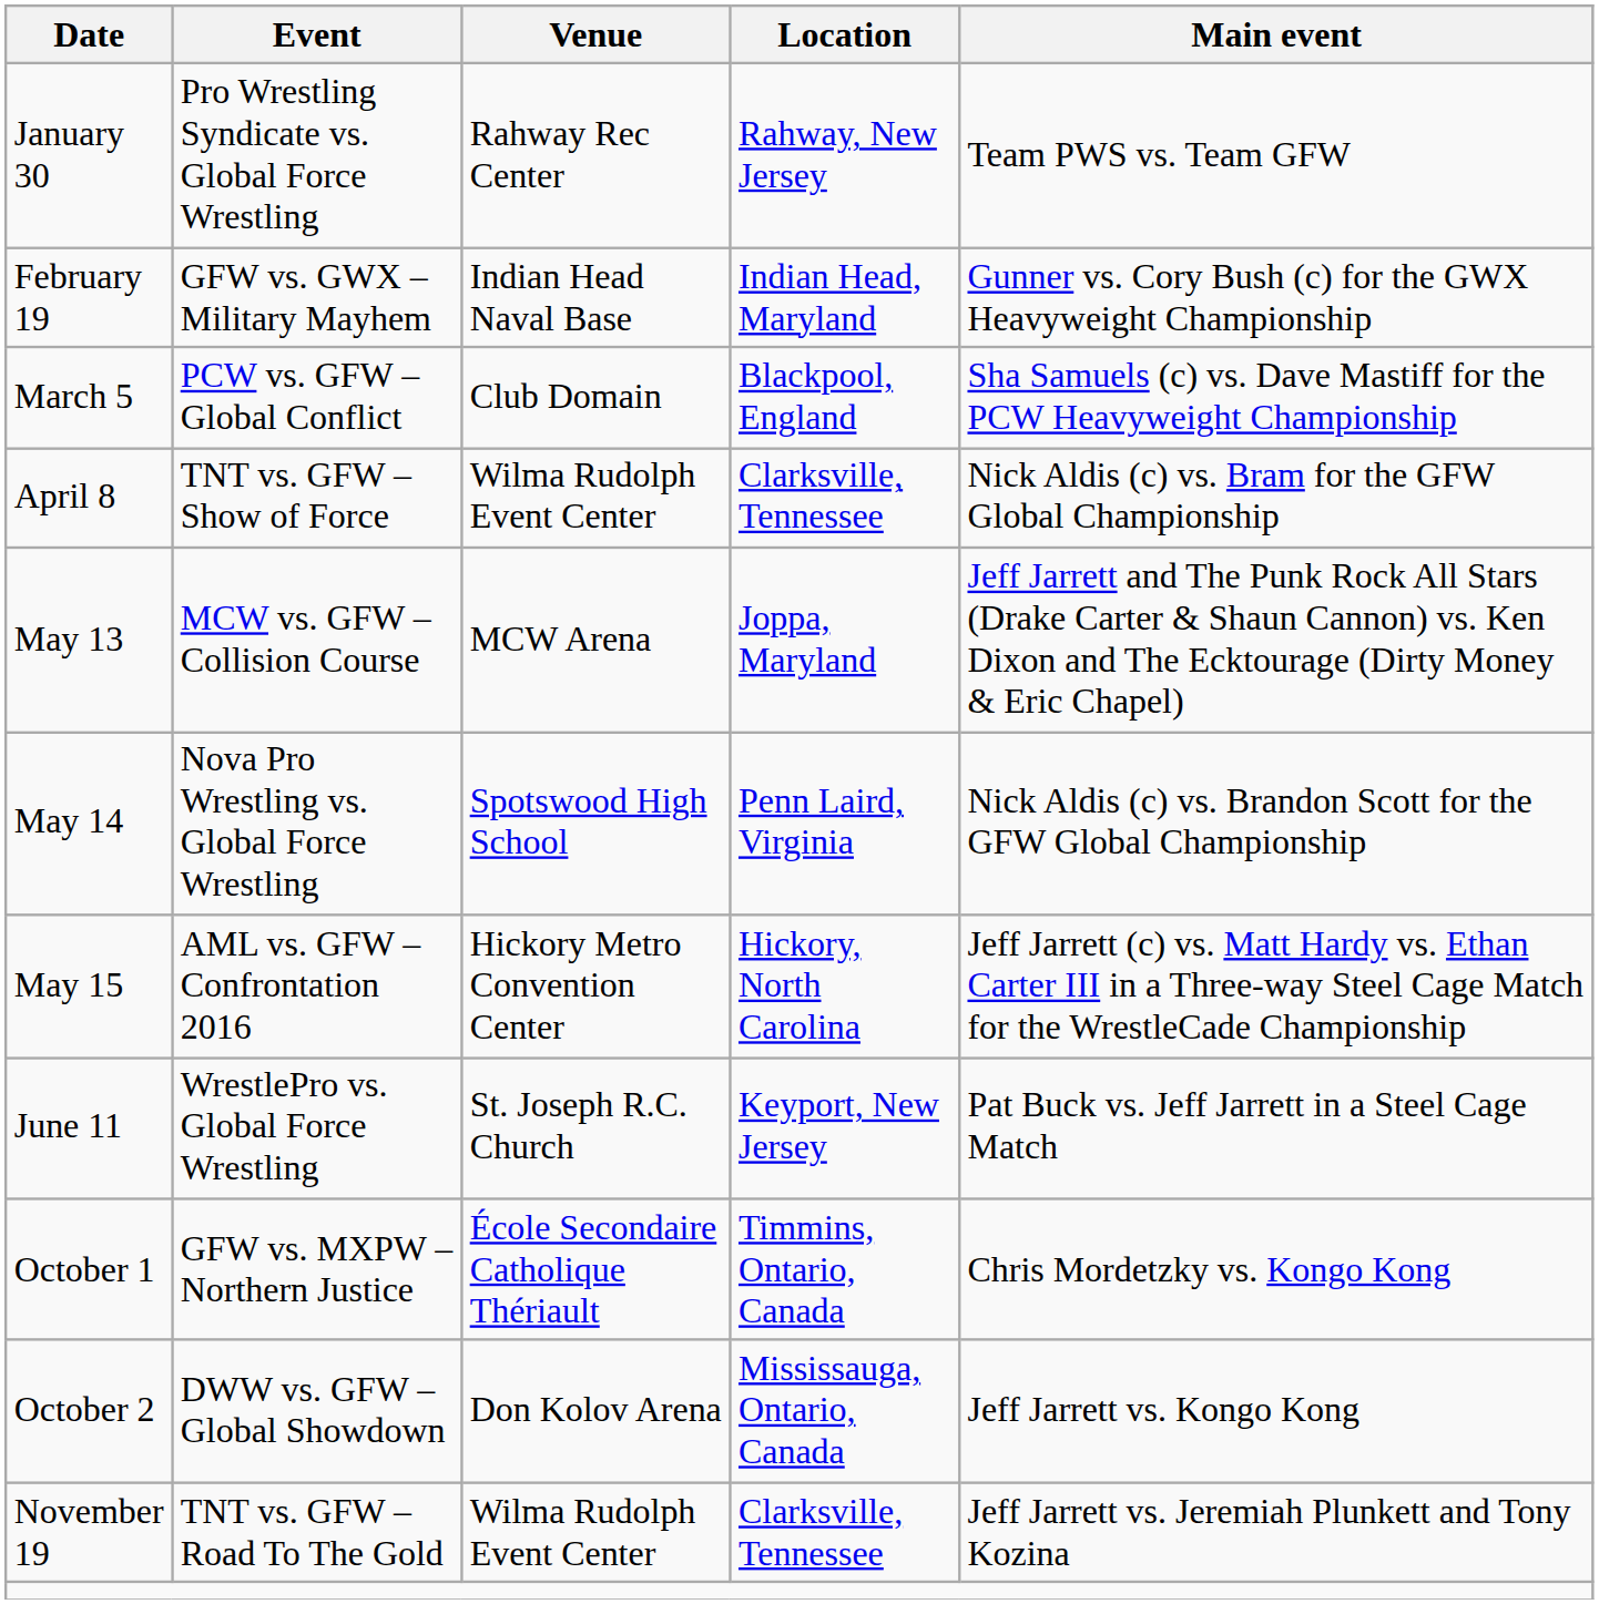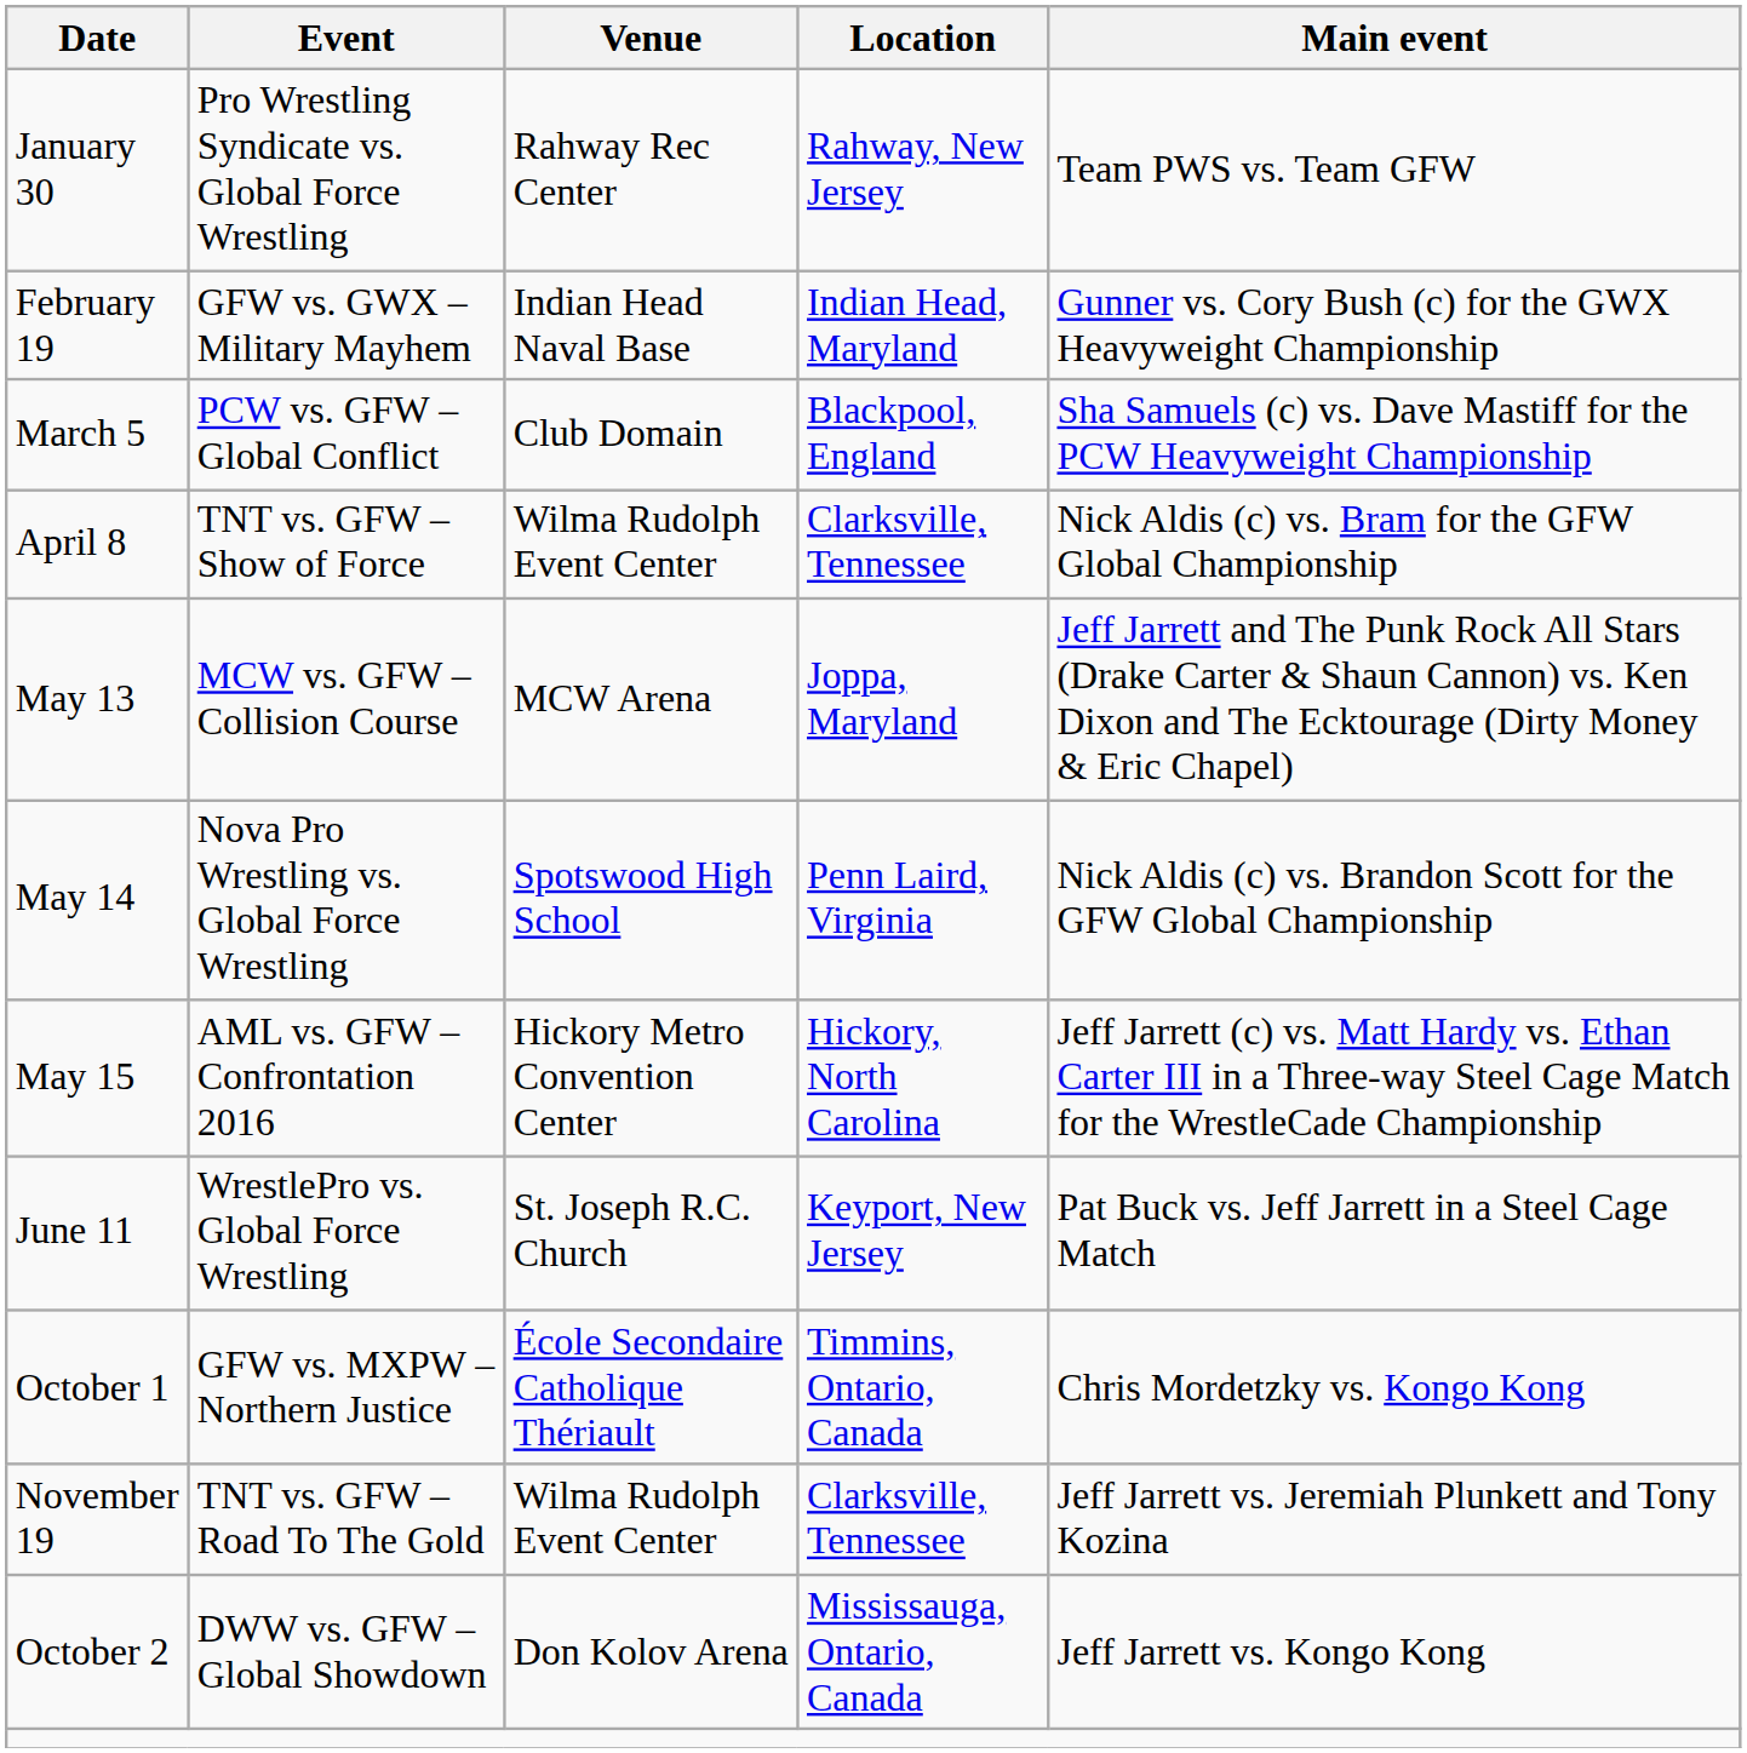rows swapped: October 2 <-> November 19
